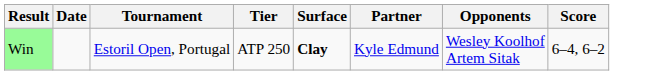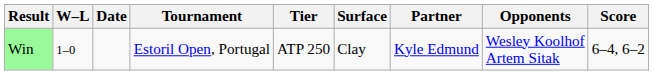+ column: W–L | 1–0
Win | Surface: bold -> normal
